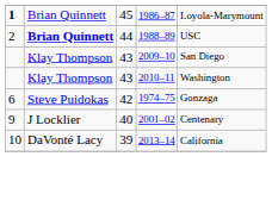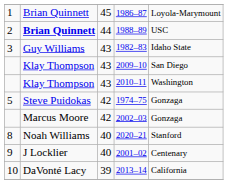1986–87 | column 1: bold -> normal
+ row: 3 | Guy Williams | 43 | 1982–83 | Idaho State
1974–75 | column 1: 6 -> 5
+ row: Marcus Moore | 42 | 2002–03 | Gonzaga
+ row: 8 | Noah Williams | 40 | 2020–21 | Stanford
